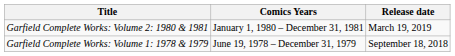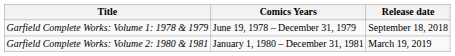rows swapped: Garfield Complete Works: Volume 1: 1978 & 1979 <-> Garfield Complete Works: Volume 2: 1980 & 1981
